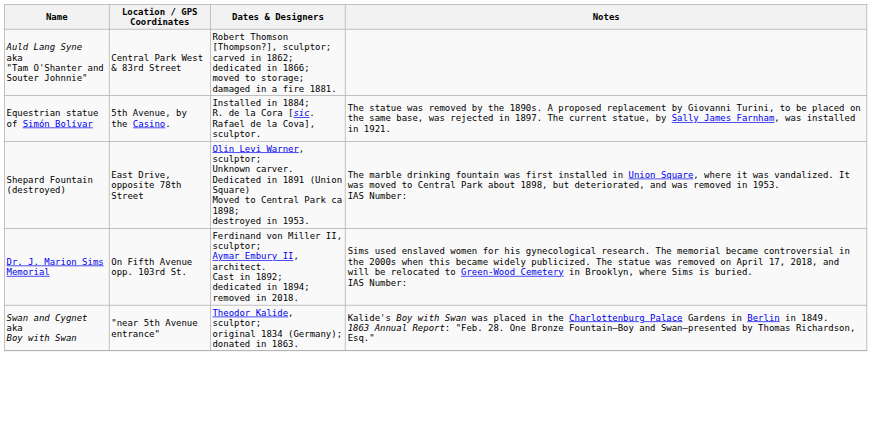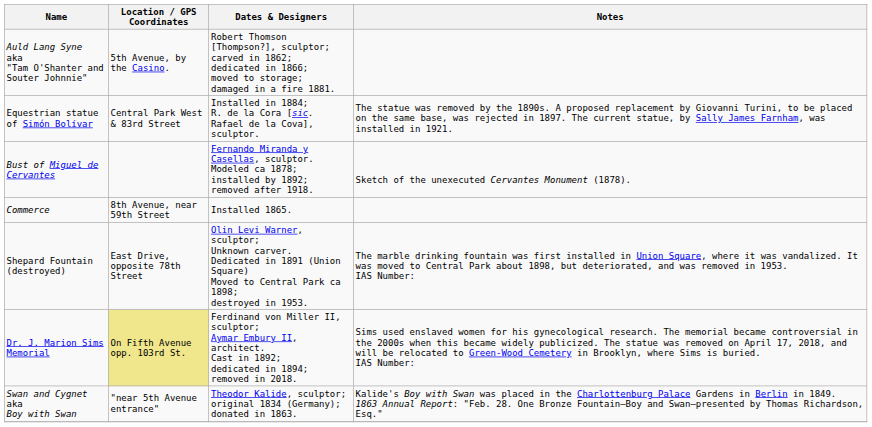Auld Lang Syne aka "Tam O'Shanter and Souter Johnnie" | Location / GPS Coordinates: Central Park West & 83rd Street -> 5th Avenue, by the Casino.
Equestrian statue of Simón Bolívar | Location / GPS Coordinates: 5th Avenue, by the Casino. -> Central Park West & 83rd Street
+ row: Bust of Miguel de Cervantes | Fernando Miranda y Casellas, sculptor. Modeled ca 1878; installed by 1892; removed after 1918. | Sketch of the unexecuted Cervantes Monument (1878).
+ row: Commerce | 8th Avenue, near 59th Street | Installed 1865.
Dr. J. Marion Sims Memorial | Location / GPS Coordinates: no background -> khaki background
